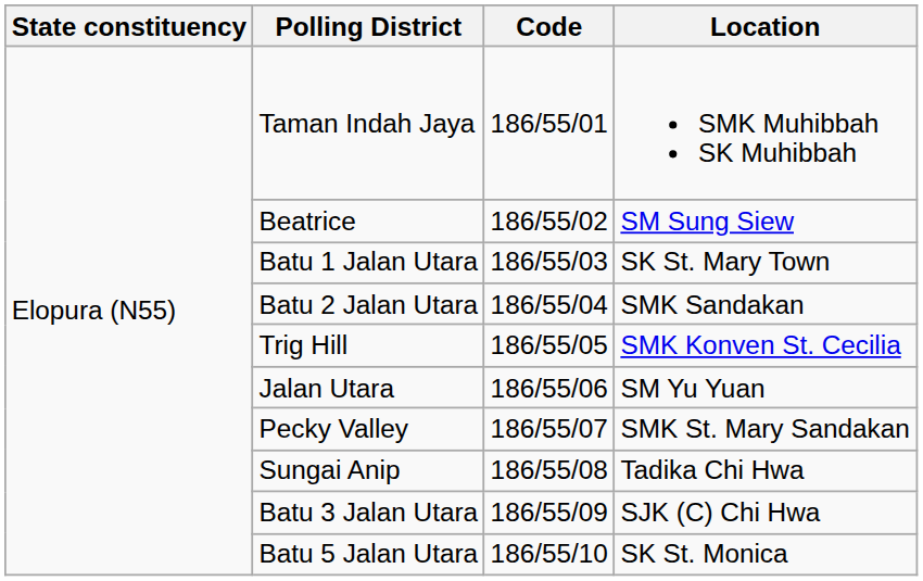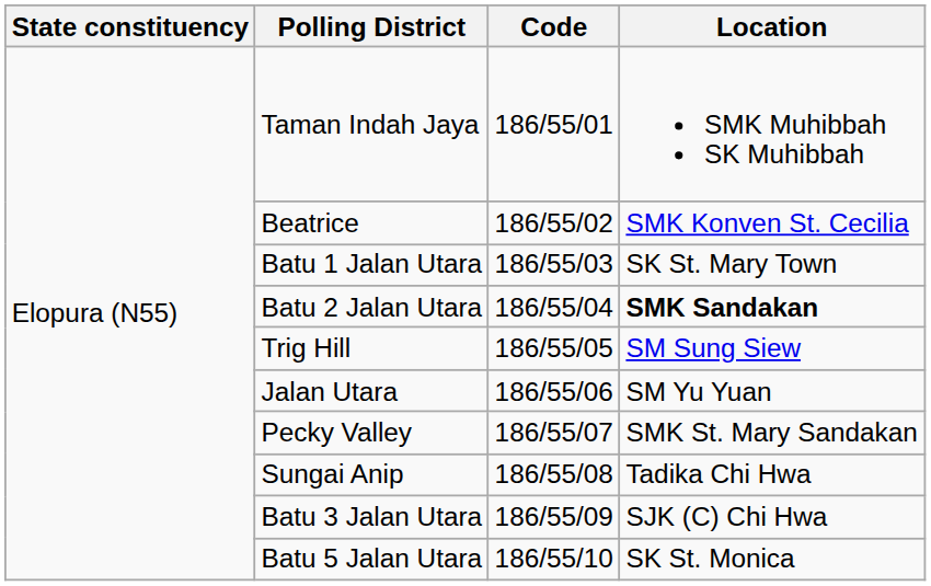Beatrice | Location: SM Sung Siew -> SMK Konven St. Cecilia
Batu 2 Jalan Utara | Location: normal -> bold
Trig Hill | Location: SMK Konven St. Cecilia -> SM Sung Siew
